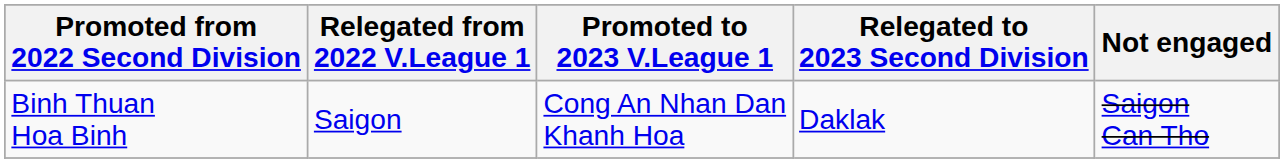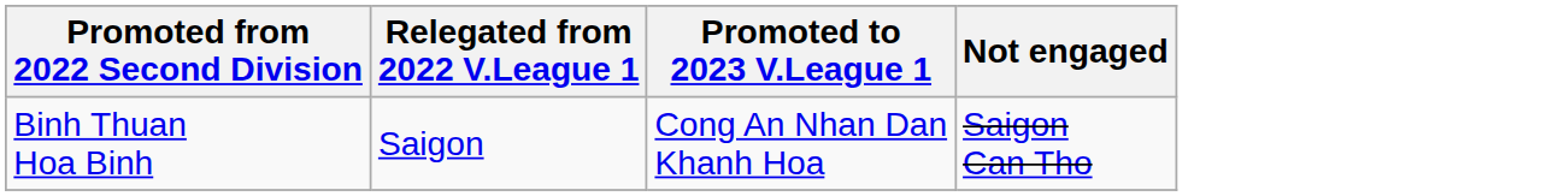- column: Relegated to 2023 Second Division | Daklak
